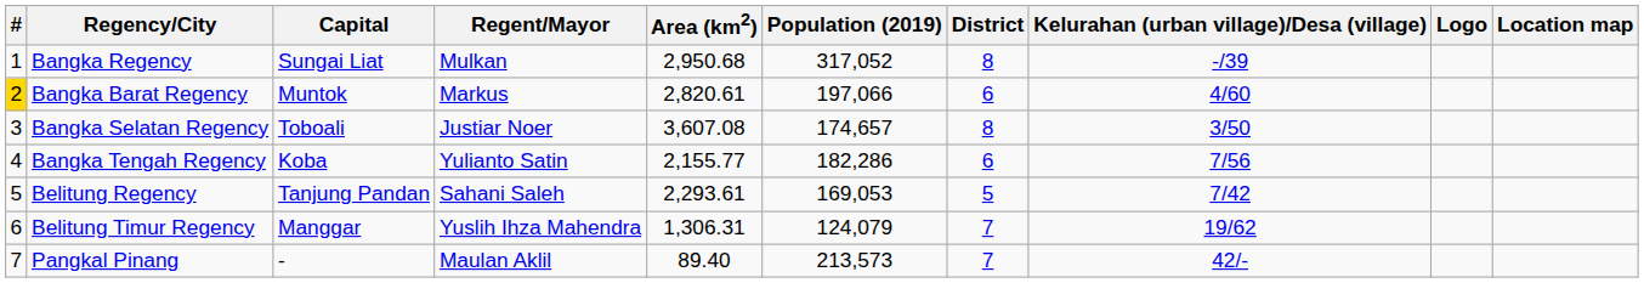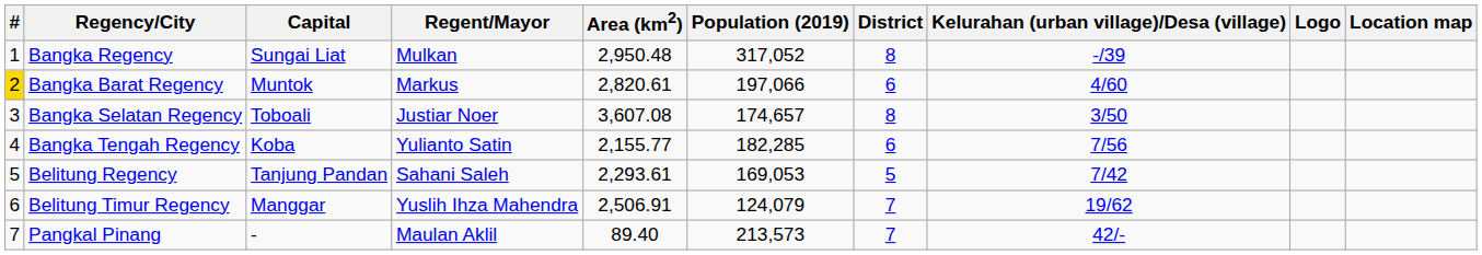Bangka Regency | Area (km2): 2,950.68 -> 2,950.48
Bangka Tengah Regency | Population (2019): 182,286 -> 182,285
Belitung Timur Regency | Area (km2): 1,306.31 -> 2,506.91
